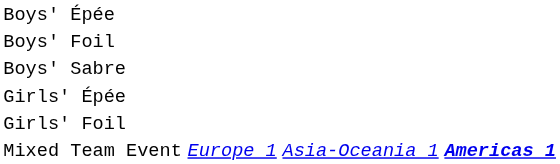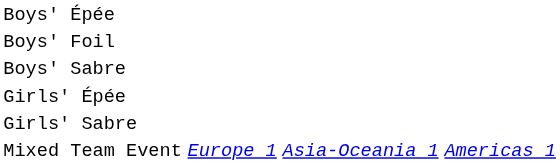- row: Girls' Foil
+ row: Girls' Sabre
Mixed Team Event | column 4: bold -> normal
